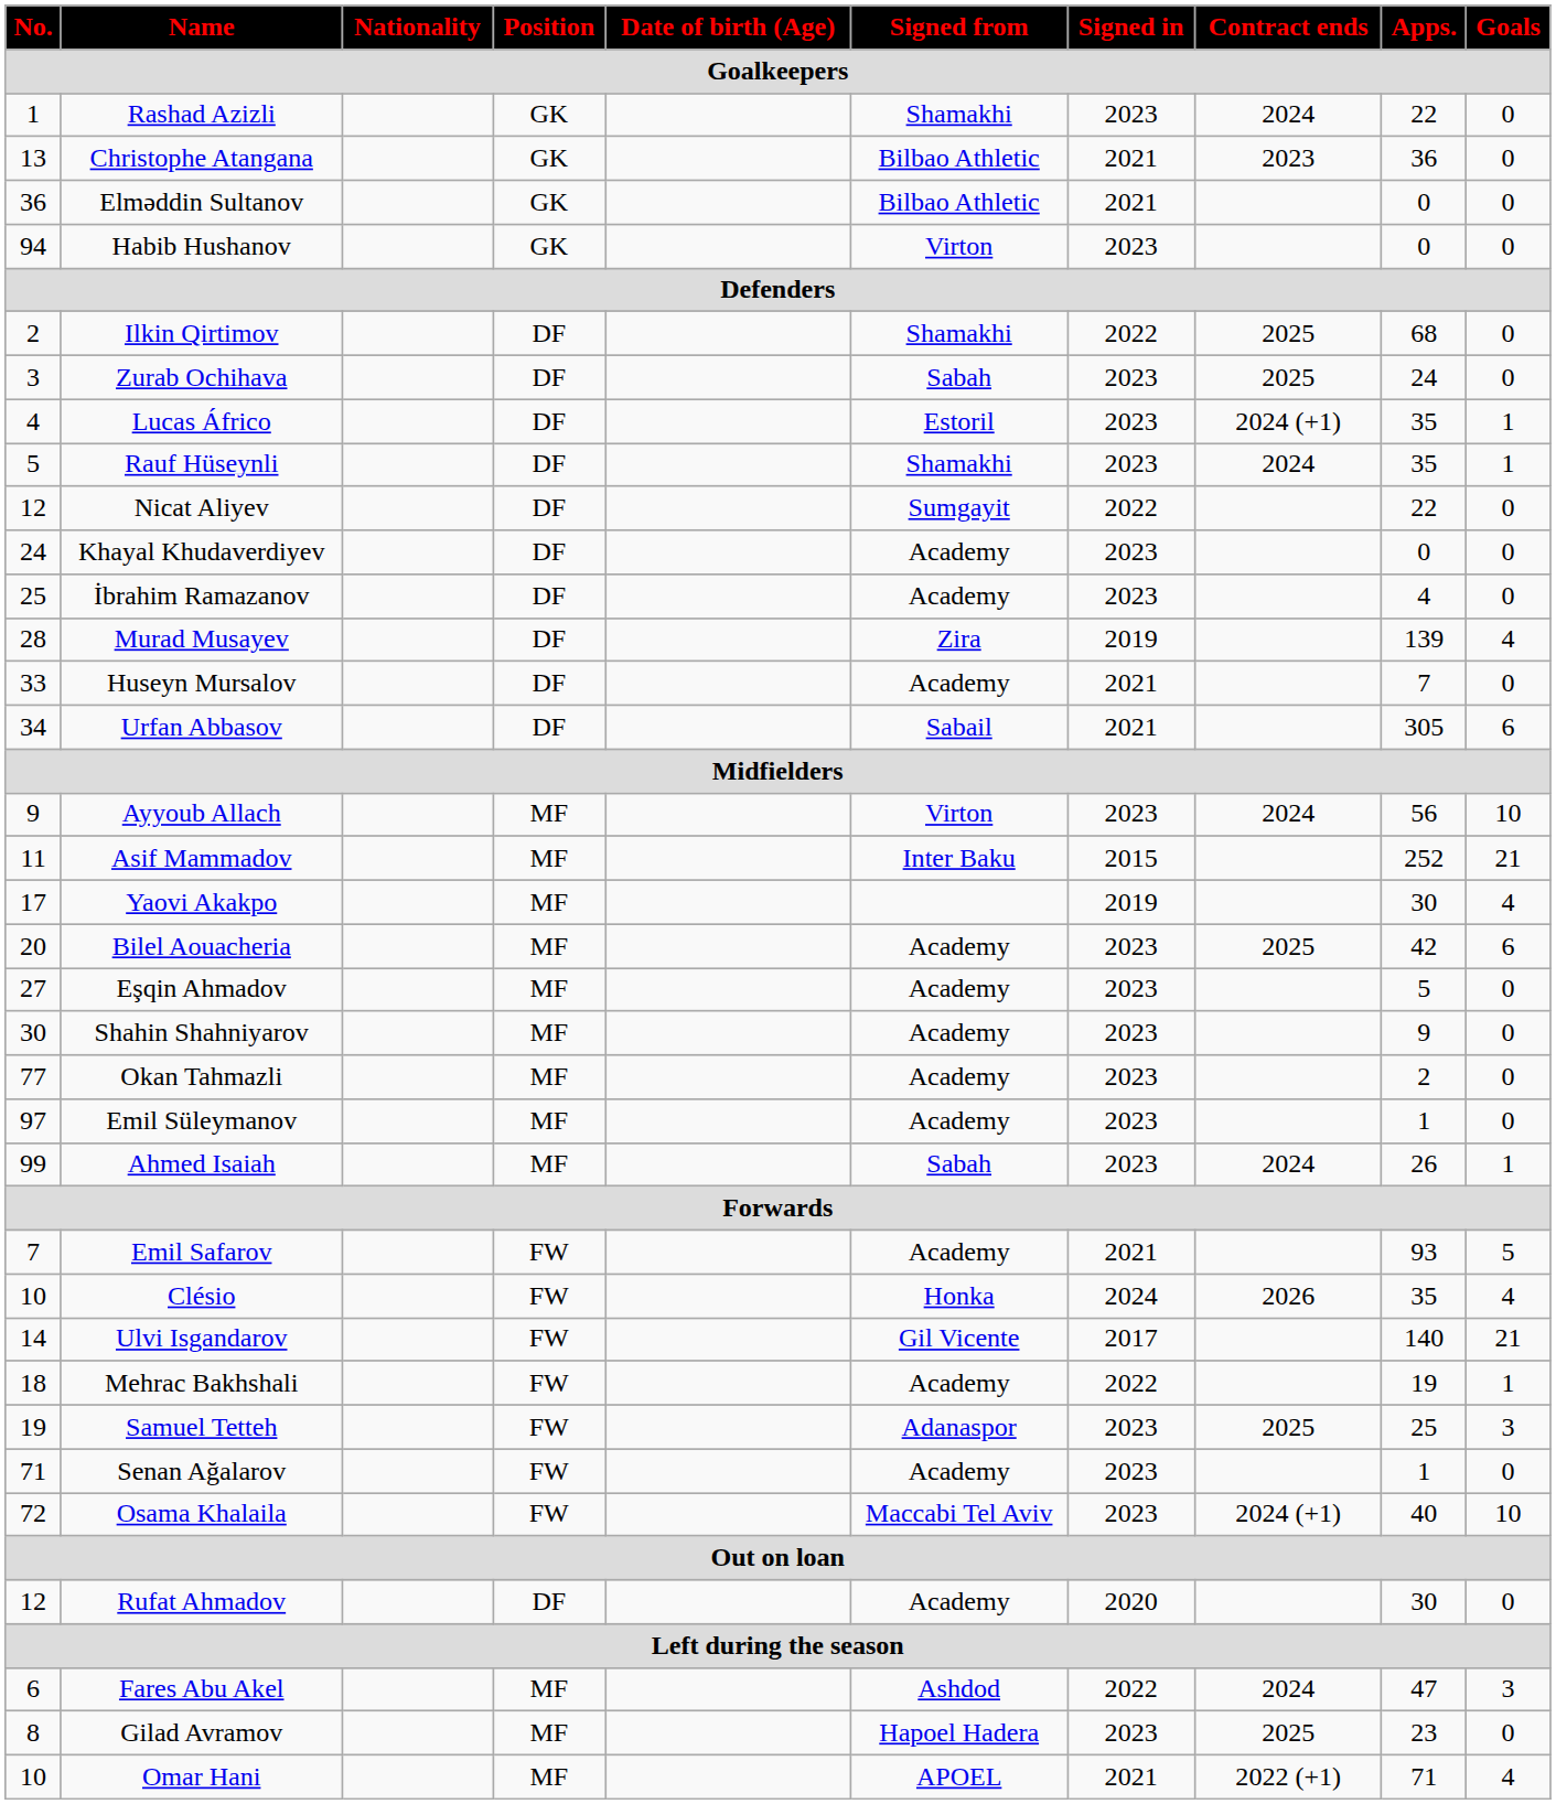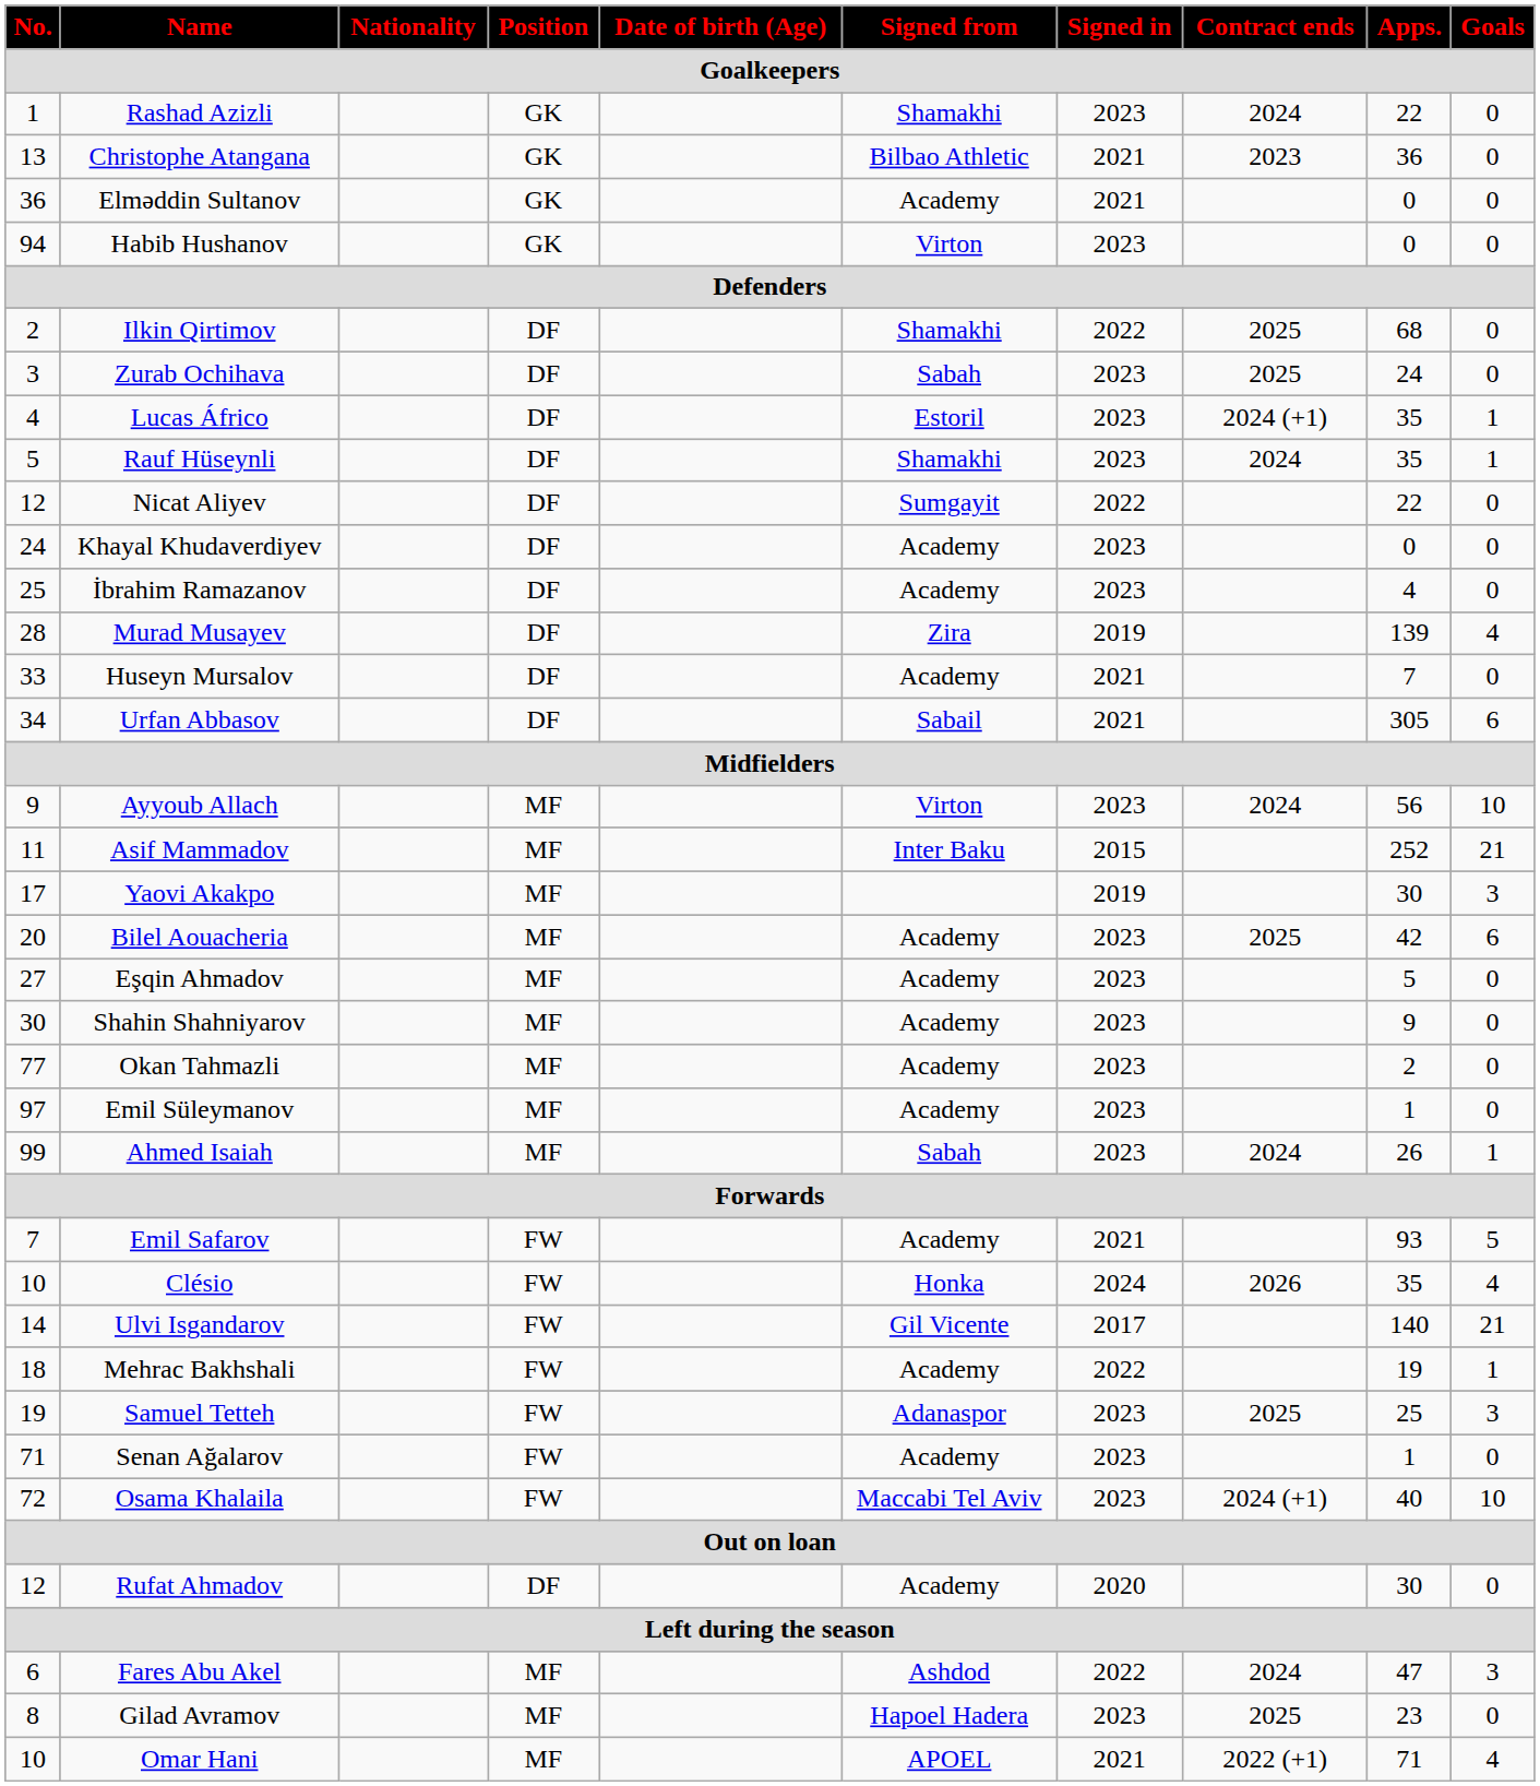Elməddin Sultanov | Signed from: Bilbao Athletic -> Academy
Yaovi Akakpo | Goals: 4 -> 3
